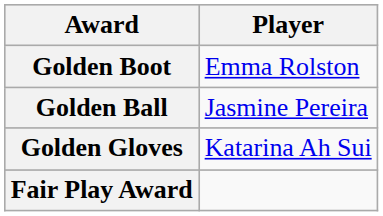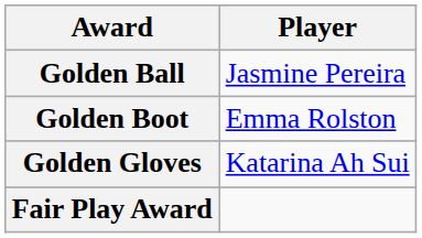rows swapped: Golden Ball <-> Golden Boot
